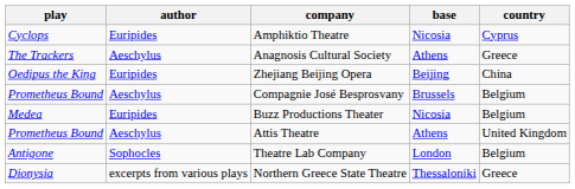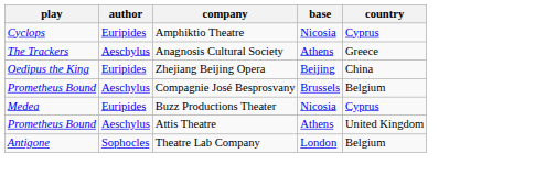Buzz Productions Theater | country: Belgium -> Cyprus
- row: Dionysia | excerpts from various plays | Northern Greece State Theatre | Thessaloniki | Greece
